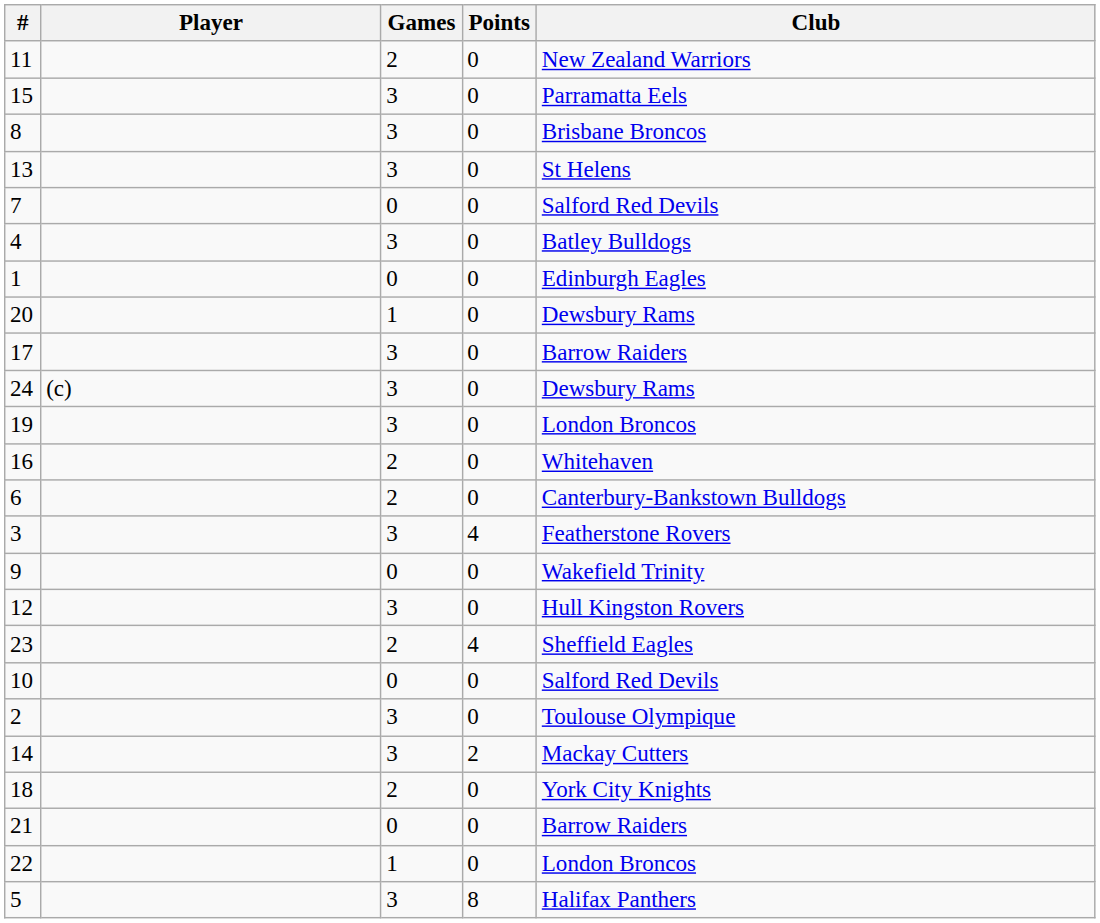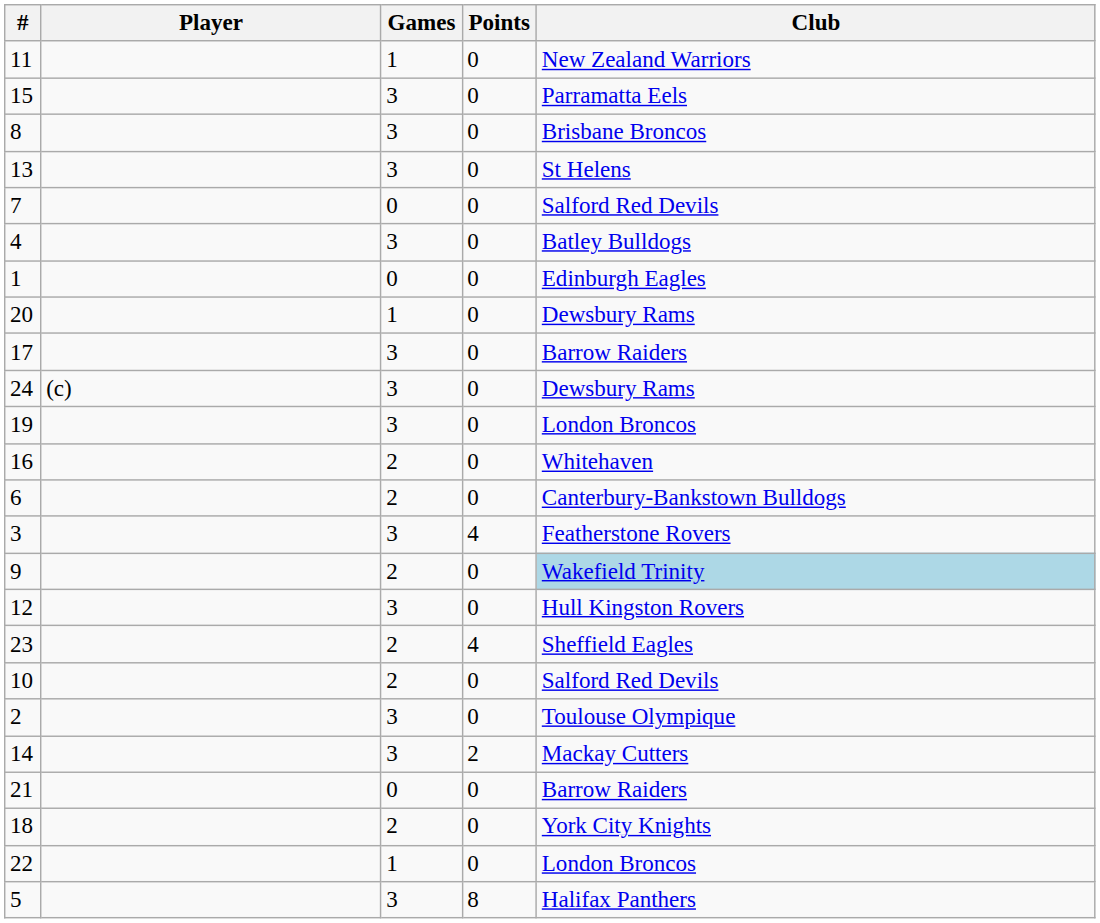11 | Games: 2 -> 1
9 | Games: 0 -> 2
9 | Club: no background -> lightblue background
10 | Games: 0 -> 2
rows swapped: 18 <-> 21
